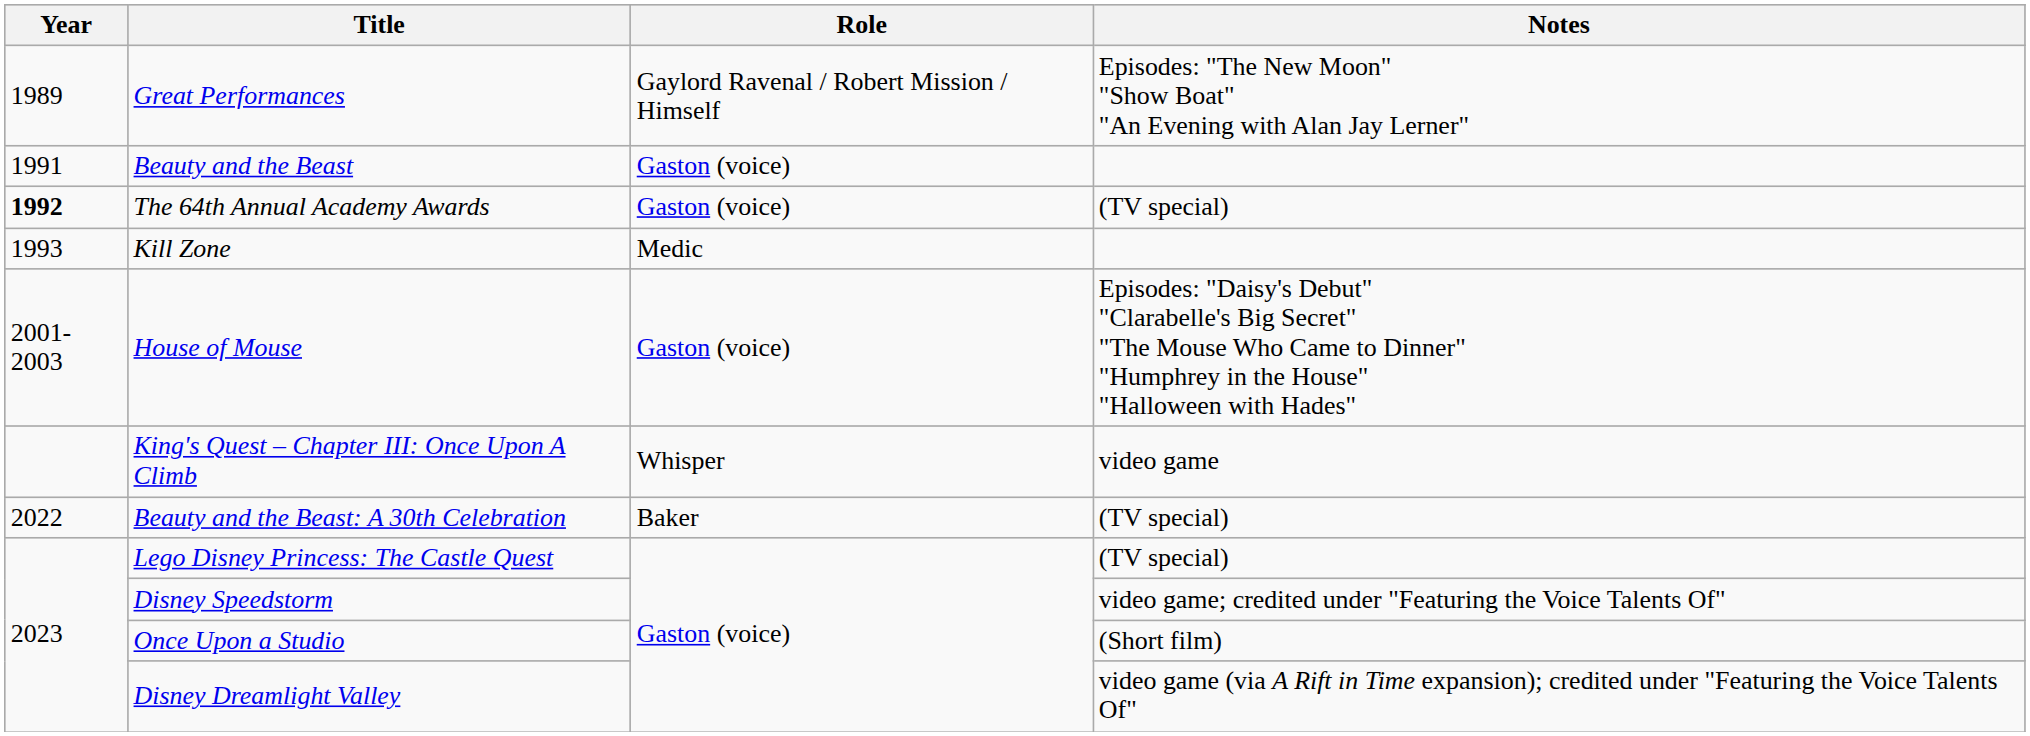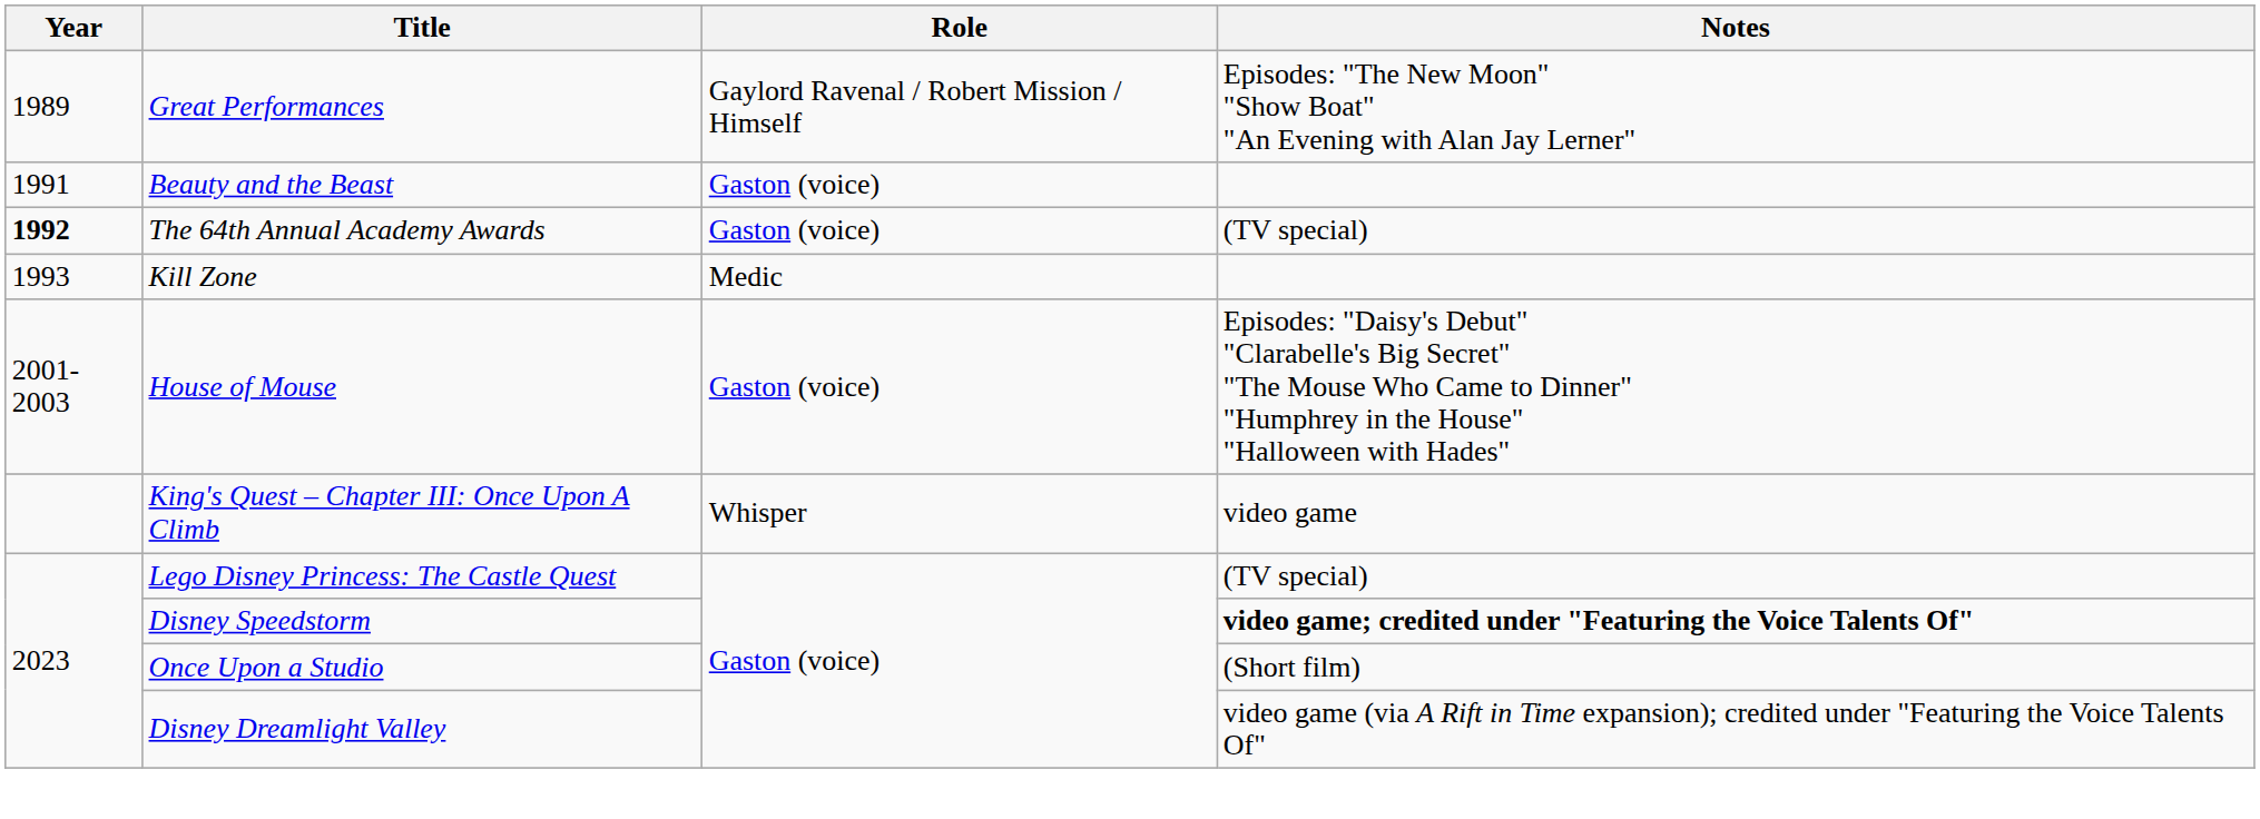- row: 2022 | Beauty and the Beast: A 30th Celebration | Baker | (TV special)
Disney Speedstorm | Notes: normal -> bold
